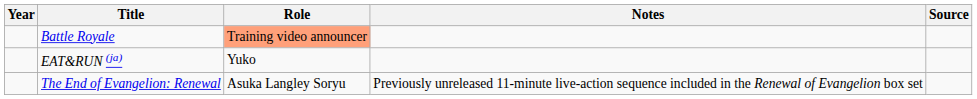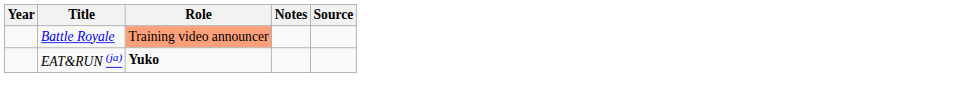EAT&RUN (ja) | Role: normal -> bold
- row: The End of Evangelion: Renewal | Asuka Langley Soryu | Previously unreleased 11-minute live-action sequence included in the Renewal of Evangelion box set
